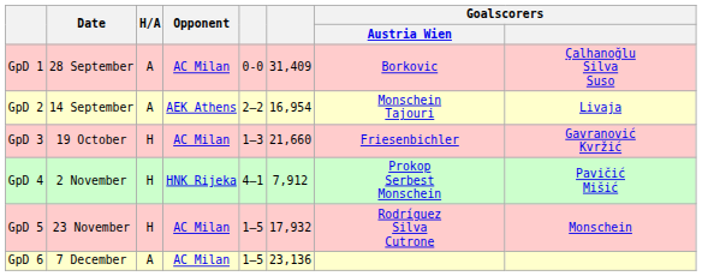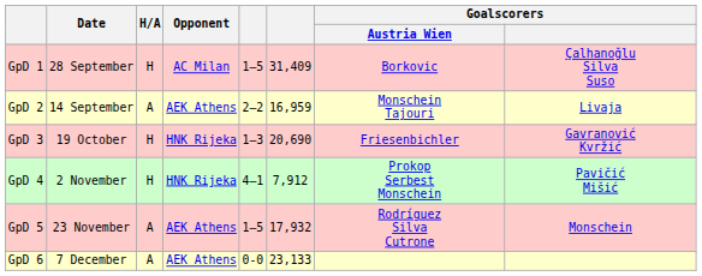GpD 1 | H/A: A -> H
GpD 1 | column 5: 0-0 -> 1–5
GpD 2 | column 6: 16,954 -> 16,959
GpD 3 | Opponent: AC Milan -> HNK Rijeka
GpD 3 | column 6: 21,660 -> 20,690
GpD 5 | H/A: H -> A
GpD 5 | Opponent: AC Milan -> AEK Athens
GpD 6 | Opponent: AC Milan -> AEK Athens
GpD 6 | column 5: 1–5 -> 0-0
GpD 6 | column 6: 23,136 -> 23,133
